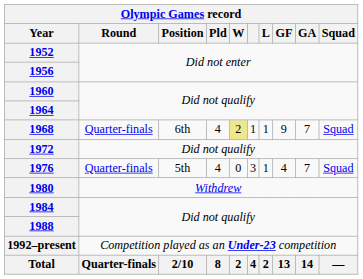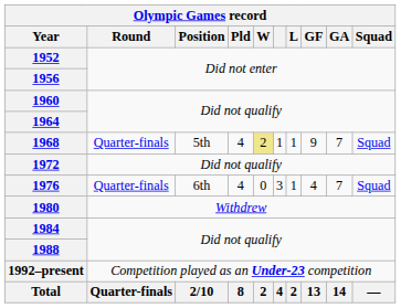1968 | Position: 6th -> 5th
1976 | Position: 5th -> 6th
